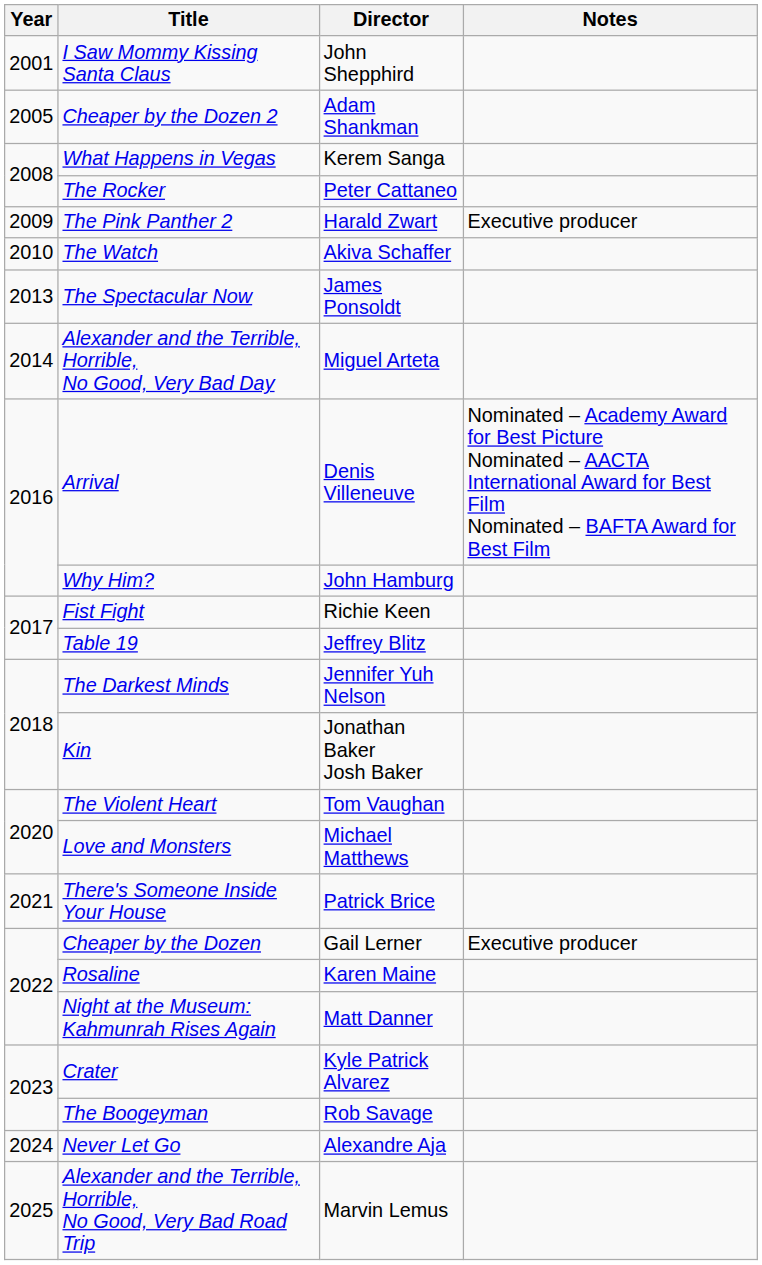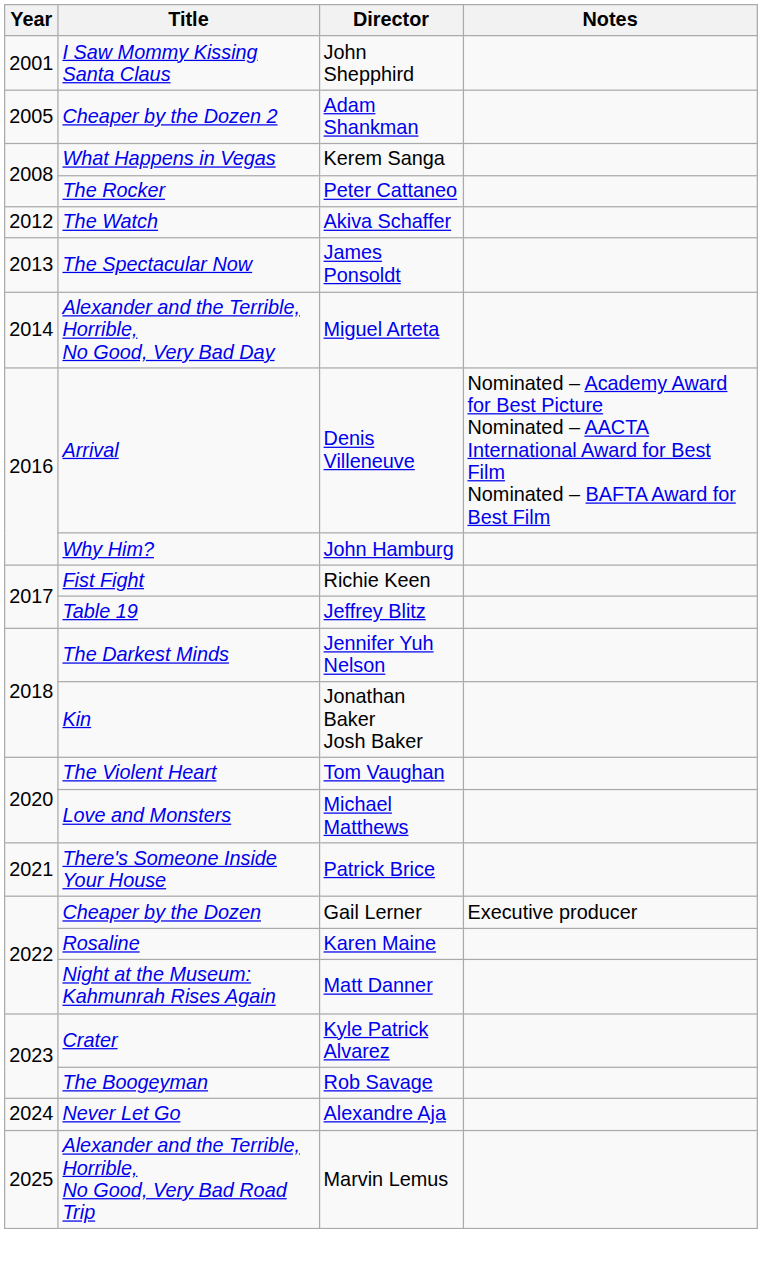- row: 2009 | The Pink Panther 2 | Harald Zwart | Executive producer
The Watch | Year: 2010 -> 2012
